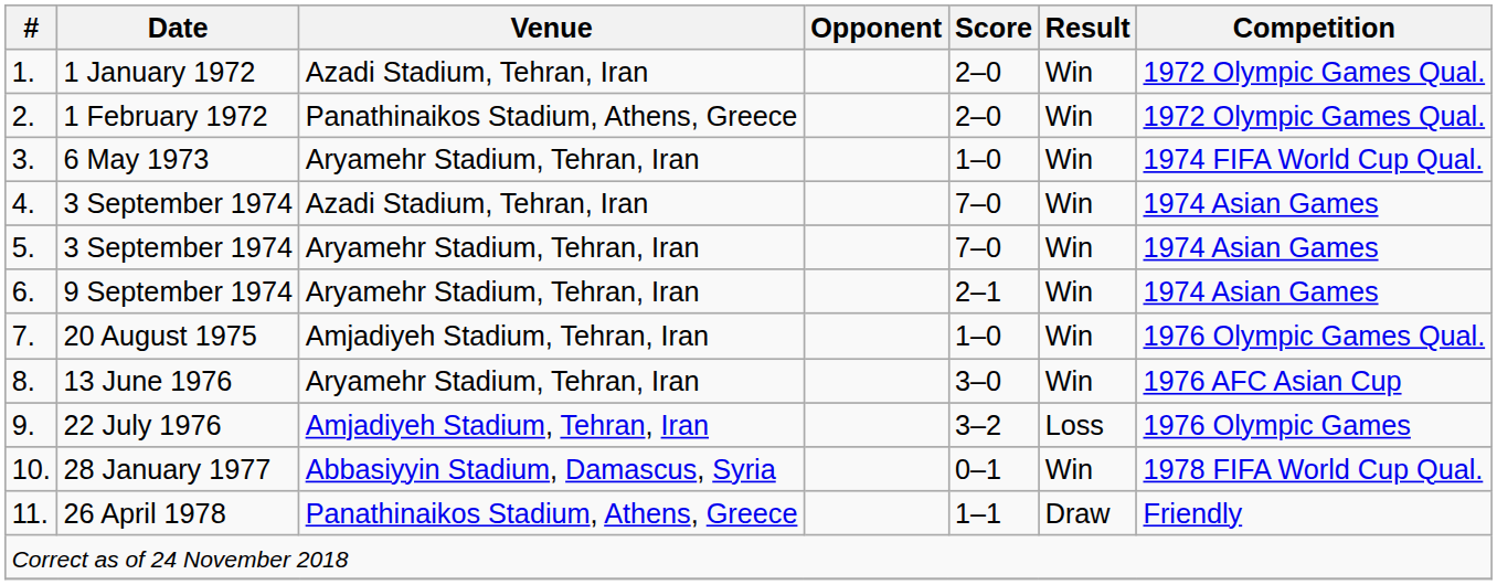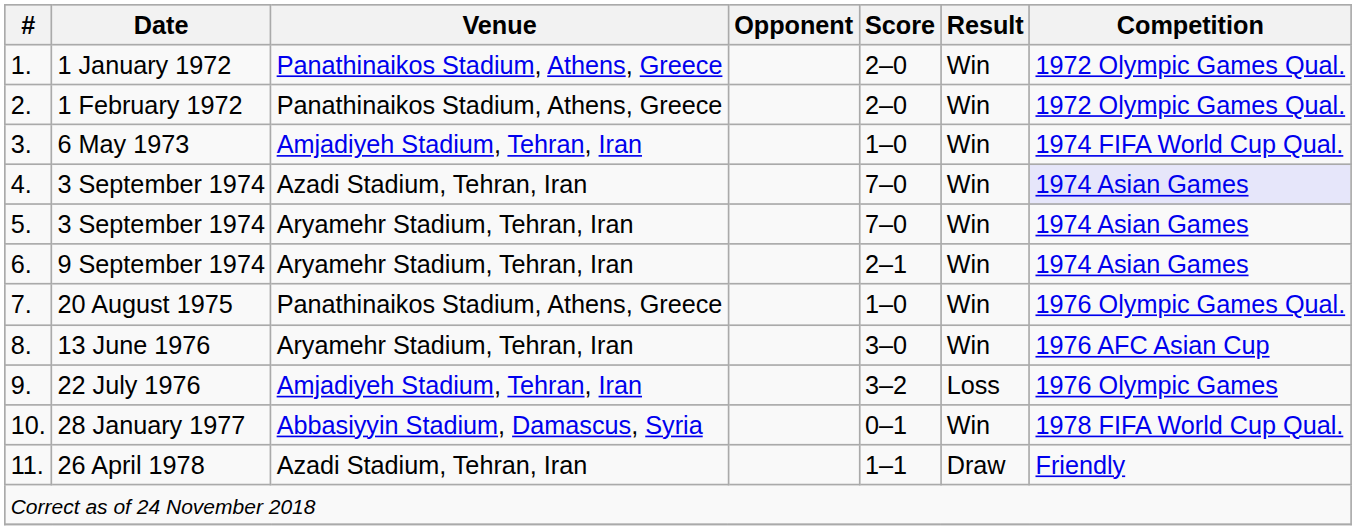1 January 1972 | Venue: Azadi Stadium, Tehran, Iran -> Panathinaikos Stadium, Athens, Greece
6 May 1973 | Venue: Aryamehr Stadium, Tehran, Iran -> Amjadiyeh Stadium, Tehran, Iran
4. / 3 September 1974 | Competition: no background -> lavender background
20 August 1975 | Venue: Amjadiyeh Stadium, Tehran, Iran -> Panathinaikos Stadium, Athens, Greece
26 April 1978 | Venue: Panathinaikos Stadium, Athens, Greece -> Azadi Stadium, Tehran, Iran
